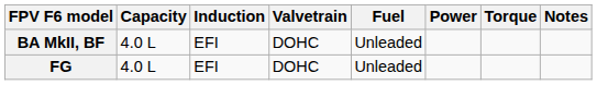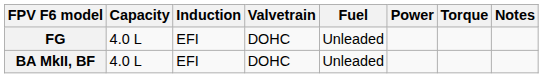rows swapped: BA MkII, BF <-> FG
